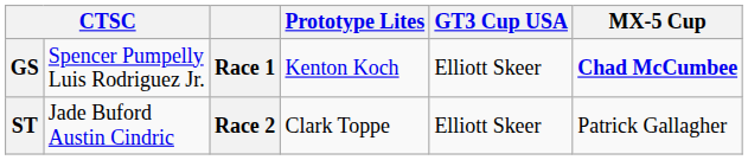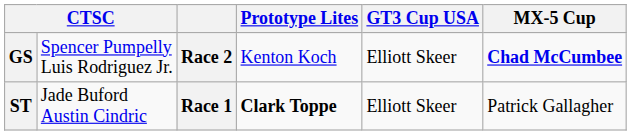GS | column 3: Race 1 -> Race 2
ST | column 3: Race 2 -> Race 1
ST | Prototype Lites: normal -> bold
